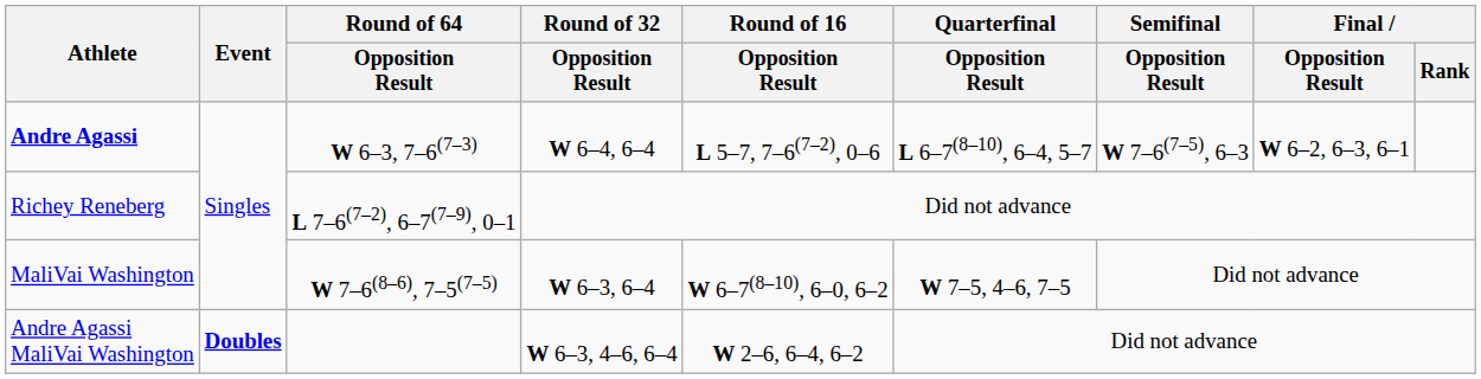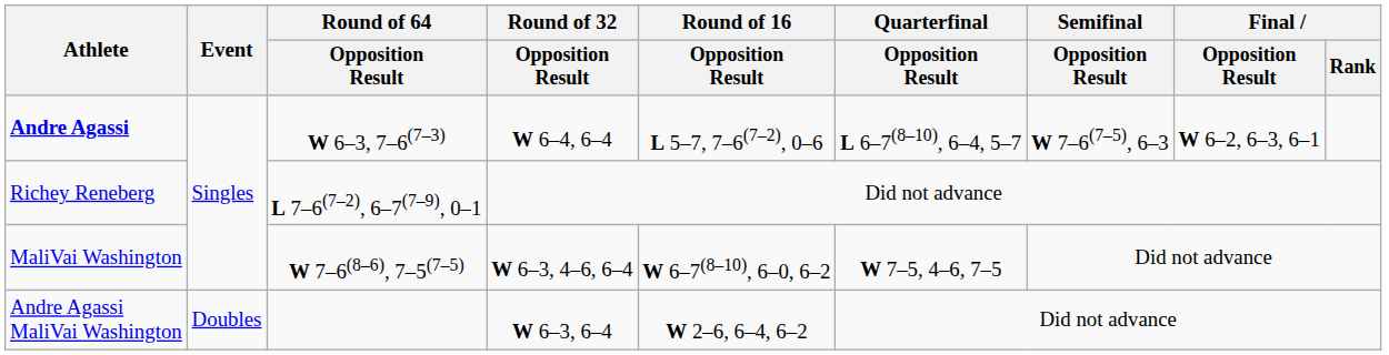MaliVai Washington | Round of 32 / Opposition Result: W 6–3, 6–4 -> W 6–3, 4–6, 6–4
Andre Agassi MaliVai Washington | Event: bold -> normal
Andre Agassi MaliVai Washington | Round of 32 / Opposition Result: W 6–3, 4–6, 6–4 -> W 6–3, 6–4
